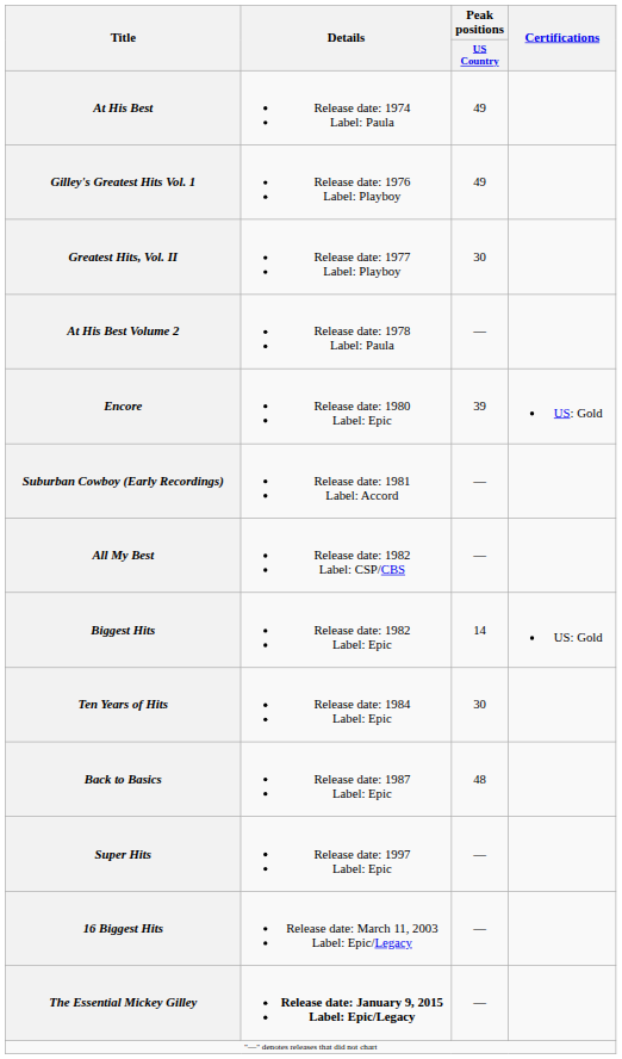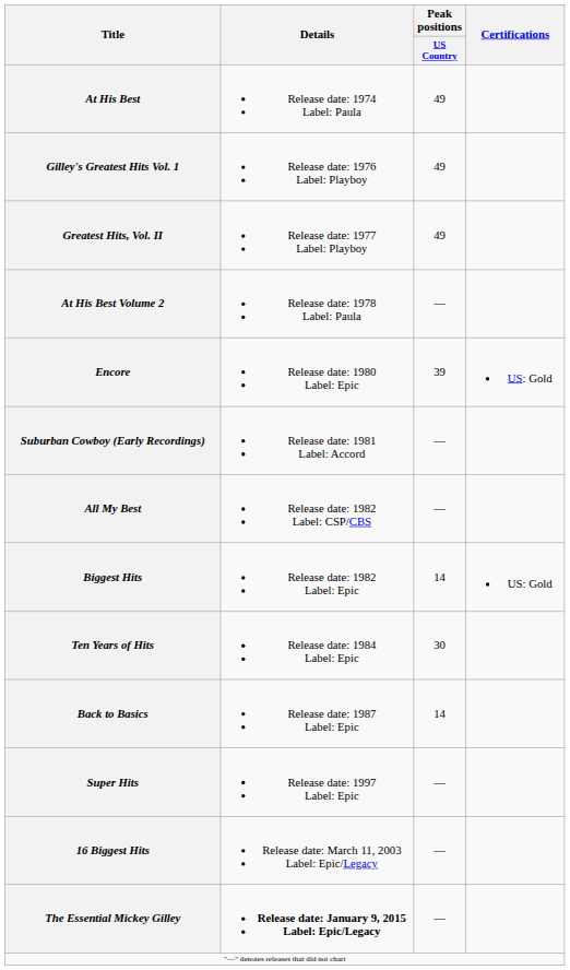Greatest Hits, Vol. II | Peak positions / US Country: 30 -> 49
Back to Basics | Peak positions / US Country: 48 -> 14
